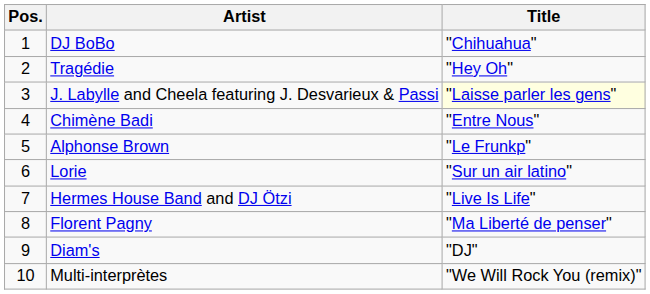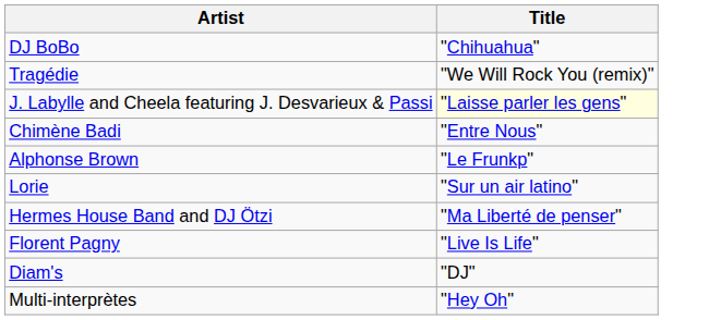- column: Pos. | 1 | 2 | 3 | 4 | 5 | 6 | 7 | 8 | 9 | 10
Tragédie | Title: "Hey Oh" -> "We Will Rock You (remix)"
Hermes House Band and DJ Ötzi | Title: "Live Is Life" -> "Ma Liberté de penser"
Florent Pagny | Title: "Ma Liberté de penser" -> "Live Is Life"
Multi-interprètes | Title: "We Will Rock You (remix)" -> "Hey Oh"
